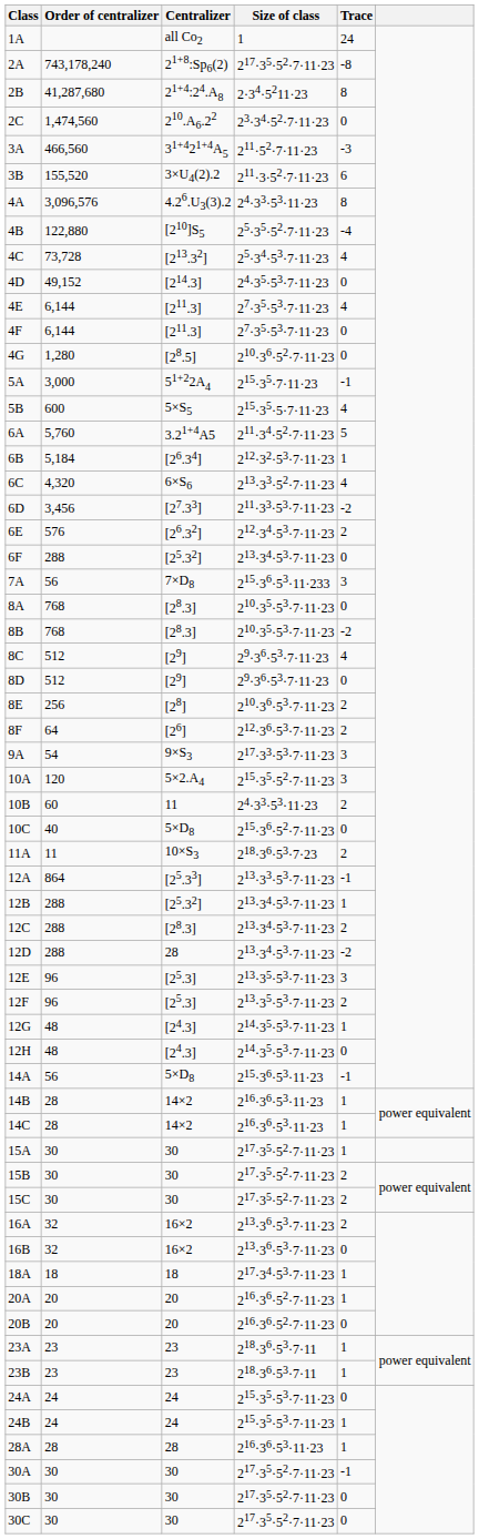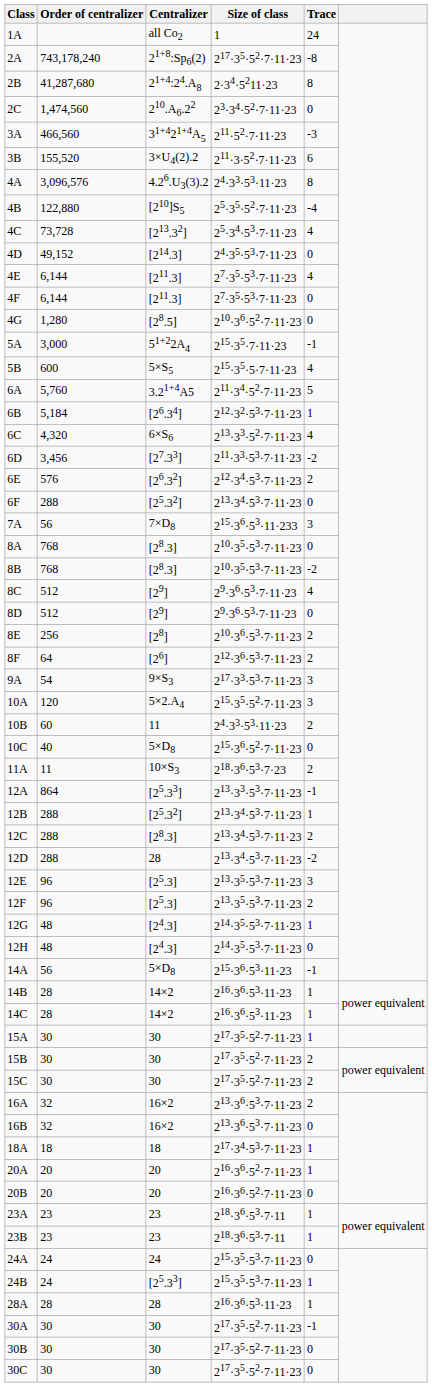24B | Centralizer: 24 -> [25.33]
